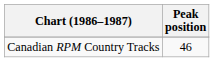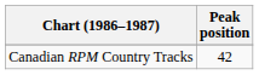Canadian RPM Country Tracks | Peak position: 46 -> 42
